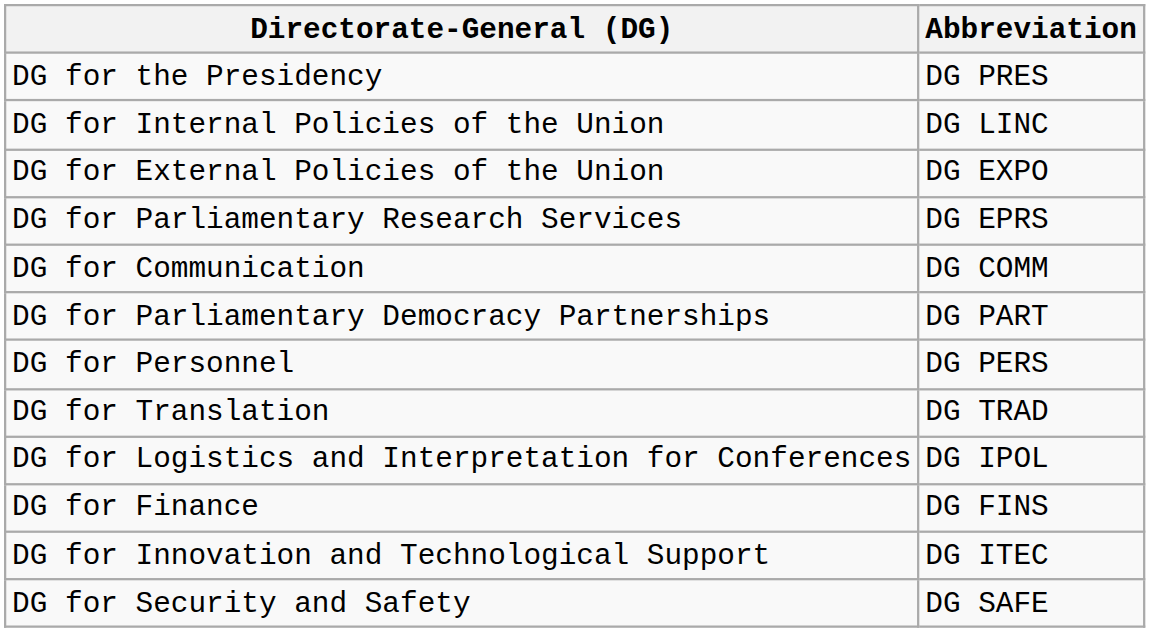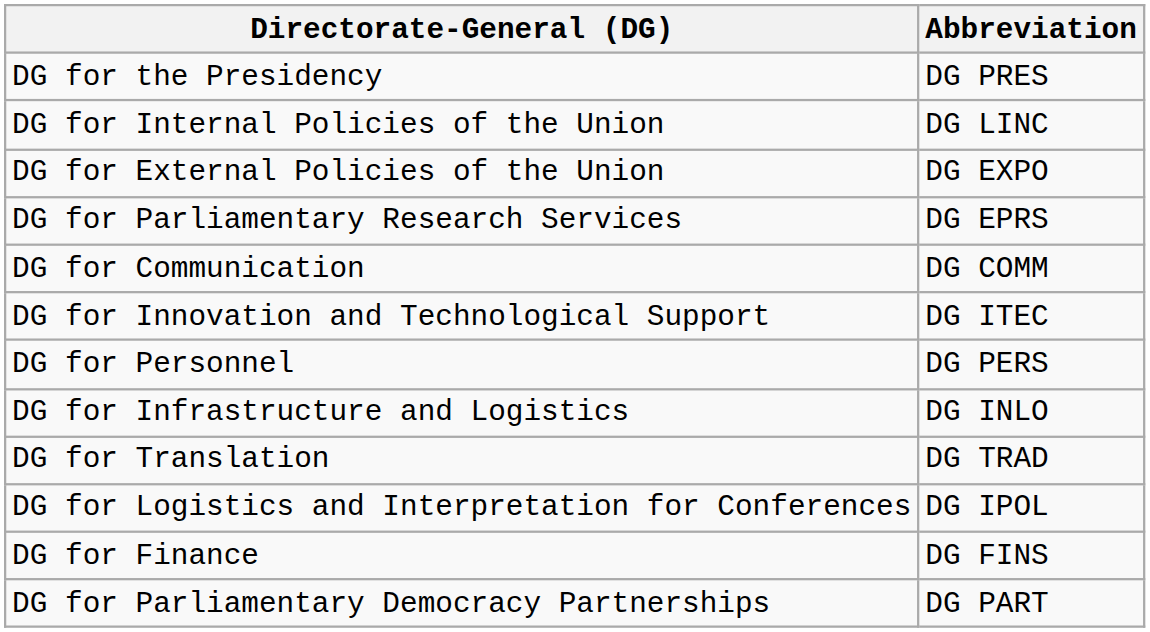rows swapped: DG for Parliamentary Democracy Partnerships <-> DG for Innovation and Technological Support
+ row: DG for Infrastructure and Logistics | DG INLO
- row: DG for Security and Safety | DG SAFE
